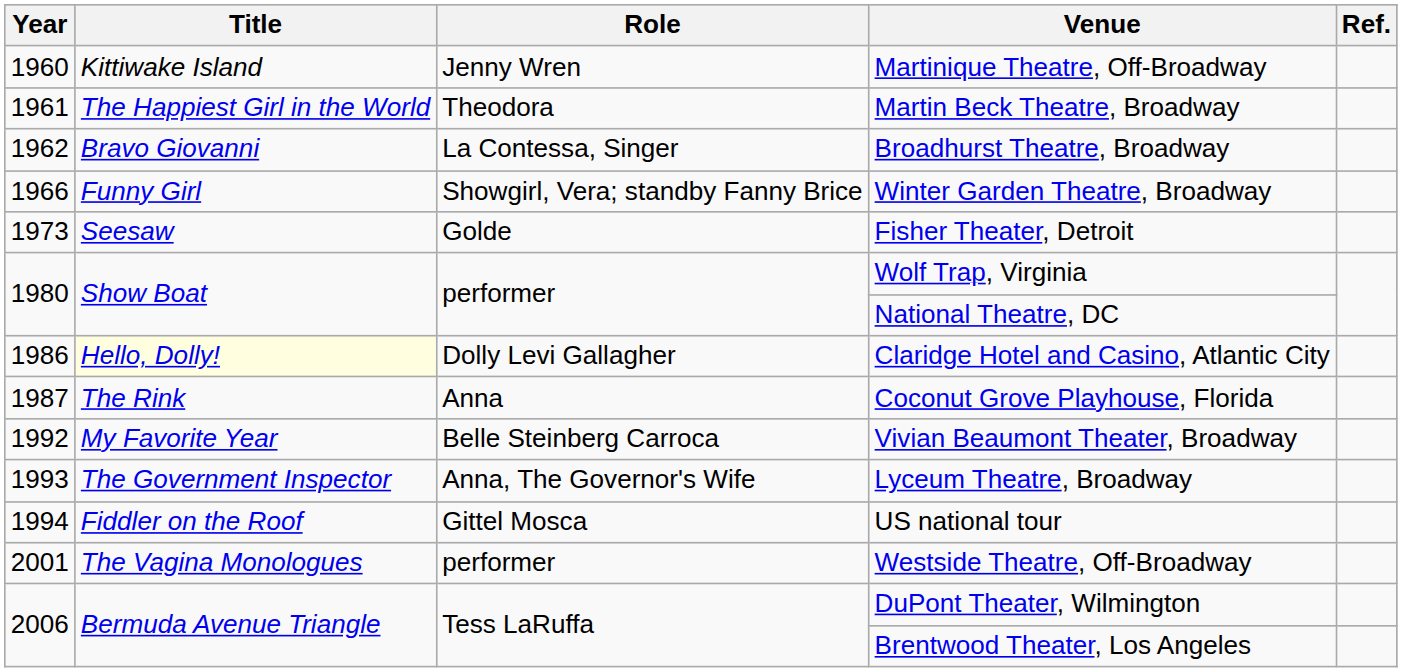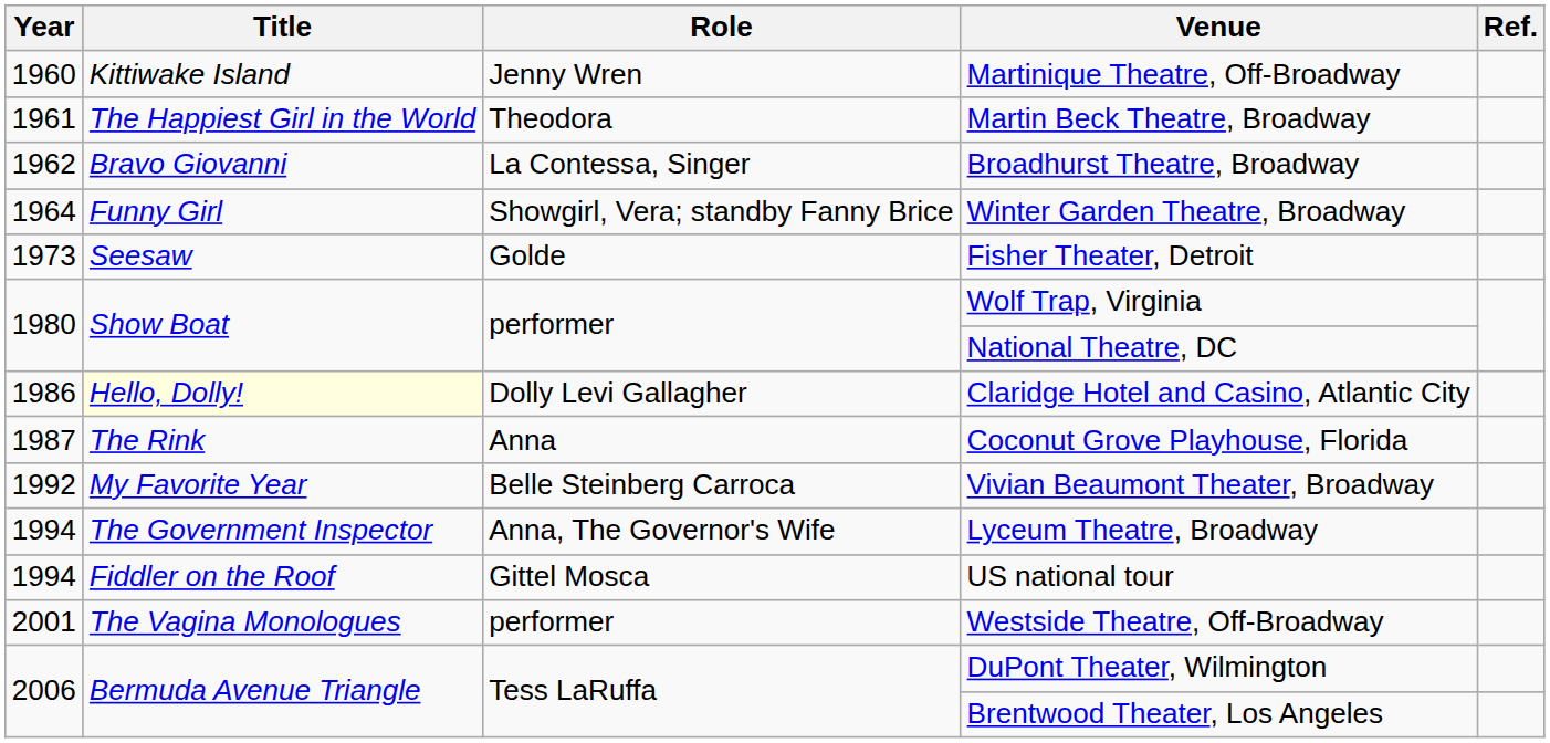Winter Garden Theatre, Broadway | Year: 1966 -> 1964
Lyceum Theatre, Broadway | Year: 1993 -> 1994
